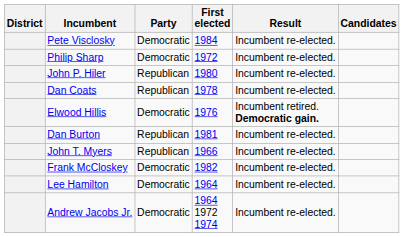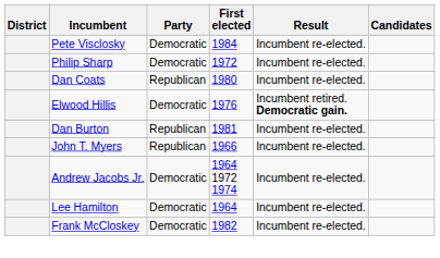- row: John P. Hiler | Republican | 1980 | Incumbent re-elected.
Dan Coats | First elected: 1978 -> 1980
rows swapped: Frank McCloskey <-> Andrew Jacobs Jr.
